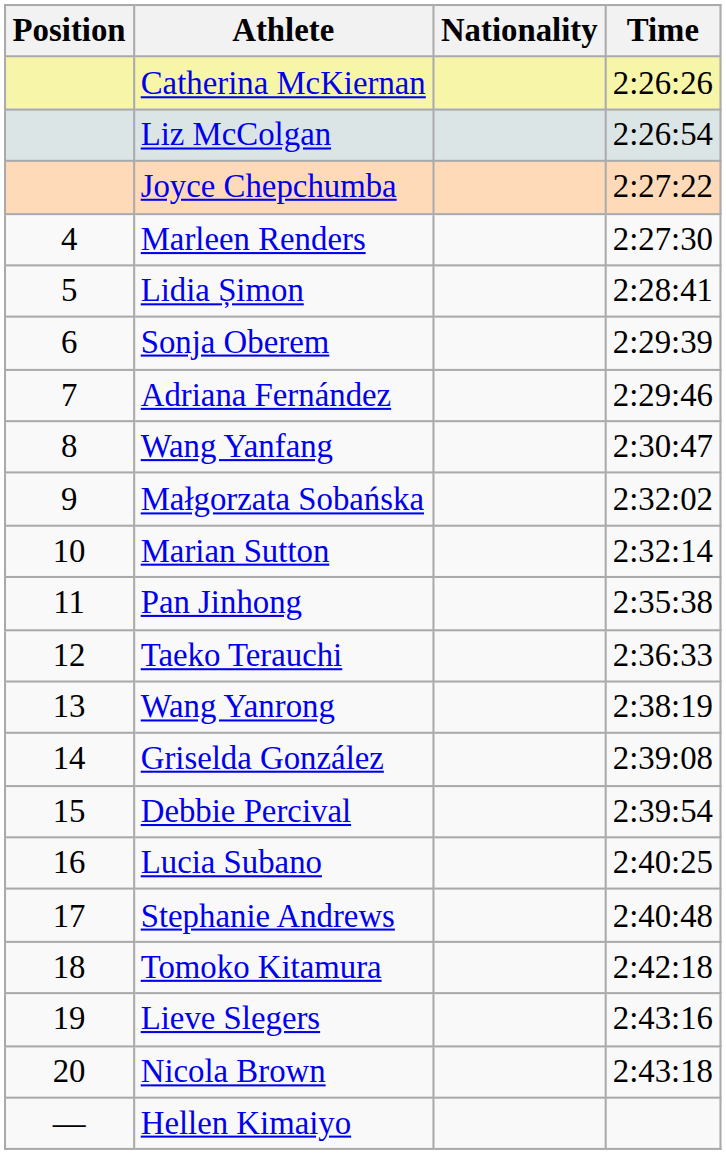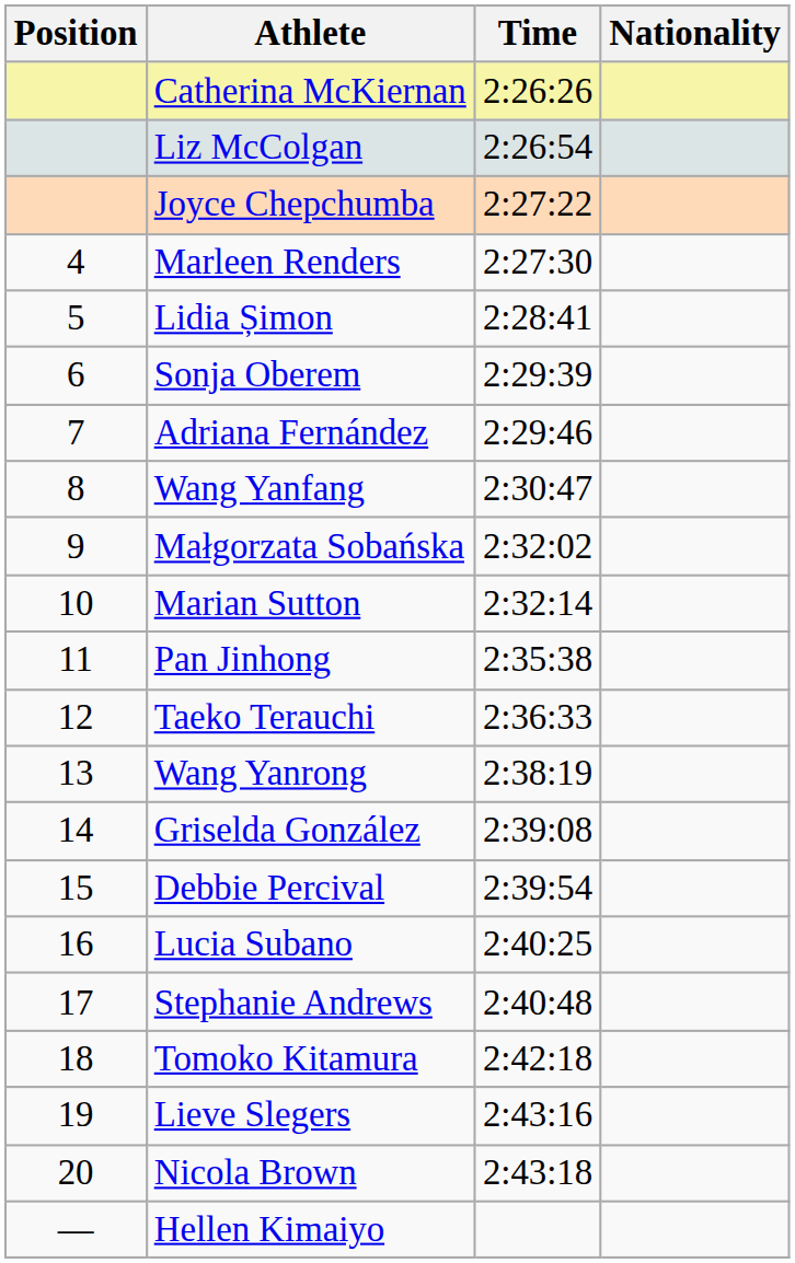columns swapped: Nationality <-> Time
